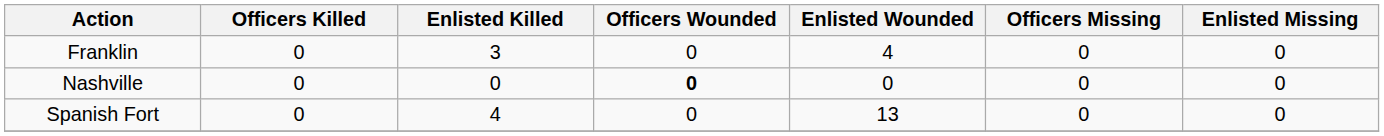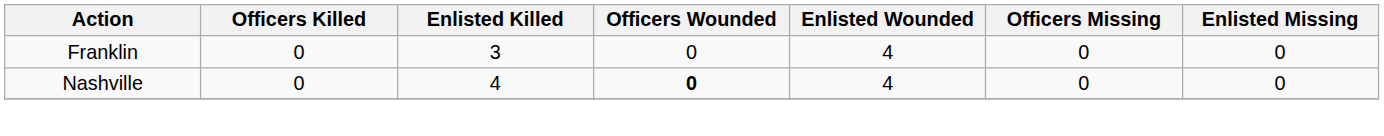Nashville | Enlisted Killed: 0 -> 4
Nashville | Enlisted Wounded: 0 -> 4
- row: Spanish Fort | 0 | 4 | 0 | 13 | 0 | 0
